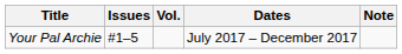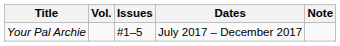columns swapped: Vol. <-> Issues
